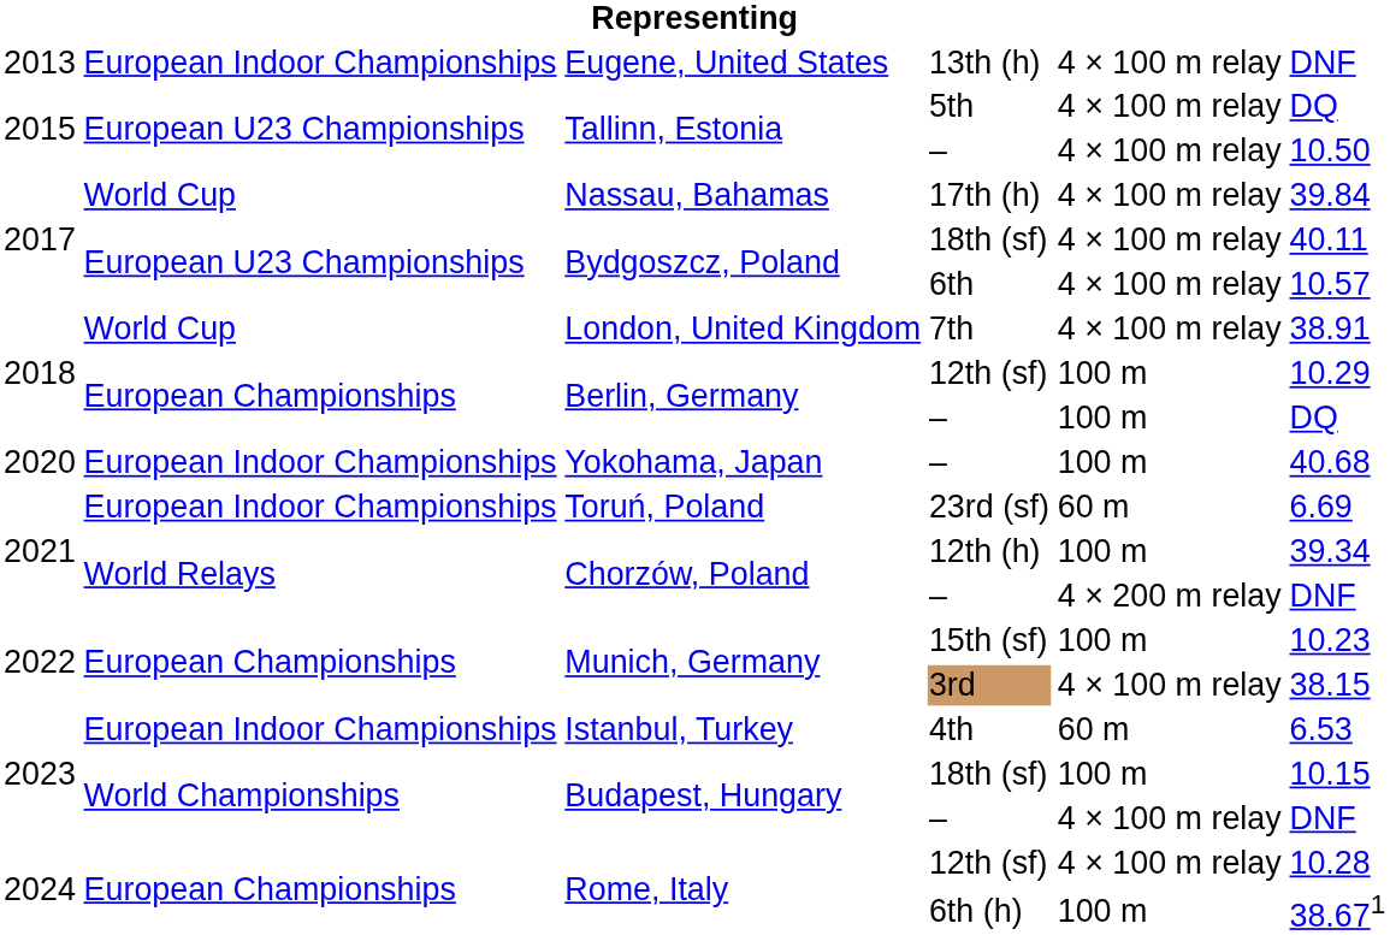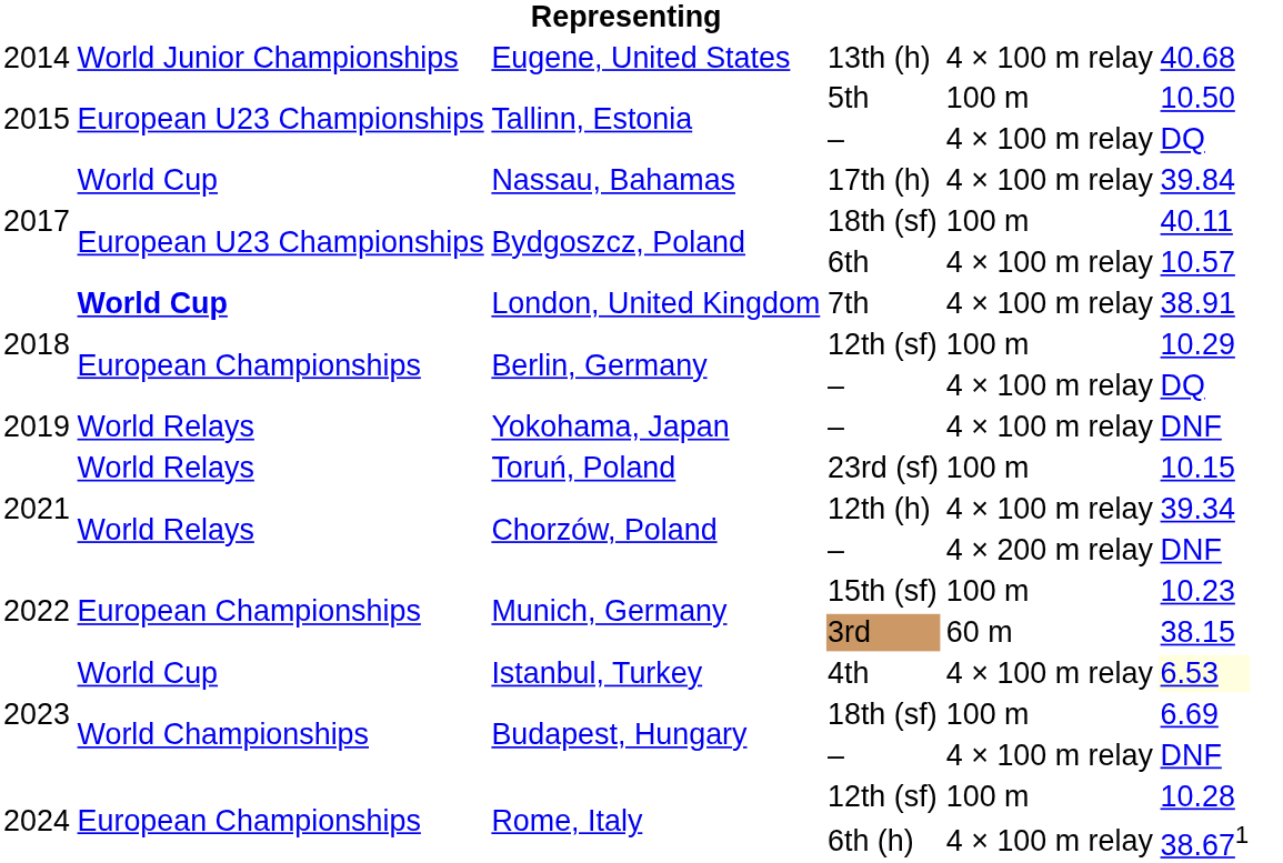13th (h) | column 1: 2013 -> 2014
13th (h) | column 2: European Indoor Championships -> World Junior Championships
13th (h) | column 6: DNF -> 40.68
5th | column 5: 4 × 100 m relay -> 100 m
5th | column 6: DQ -> 10.50
Tallinn, Estonia / – | column 6: 10.50 -> DQ
Bydgoszcz, Poland / 18th (sf) | column 5: 4 × 100 m relay -> 100 m
7th | column 2: normal -> bold
Berlin, Germany / – | column 5: 100 m -> 4 × 100 m relay
Yokohama, Japan / – | column 1: 2020 -> 2019
Yokohama, Japan / – | column 2: European Indoor Championships -> World Relays
Yokohama, Japan / – | column 5: 100 m -> 4 × 100 m relay
Yokohama, Japan / – | column 6: 40.68 -> DNF
23rd (sf) | column 2: European Indoor Championships -> World Relays
23rd (sf) | column 5: 60 m -> 100 m
23rd (sf) | column 6: 6.69 -> 10.15
12th (h) | column 5: 100 m -> 4 × 100 m relay
3rd | column 5: 4 × 100 m relay -> 60 m
4th | column 2: European Indoor Championships -> World Cup
4th | column 5: 60 m -> 4 × 100 m relay
4th | column 6: no background -> lightyellow background
Budapest, Hungary / 18th (sf) | column 6: 10.15 -> 6.69
Rome, Italy / 12th (sf) | column 5: 4 × 100 m relay -> 100 m
6th (h) | column 5: 100 m -> 4 × 100 m relay
